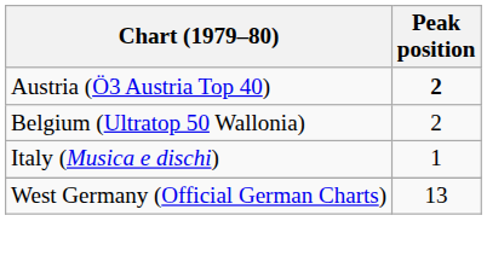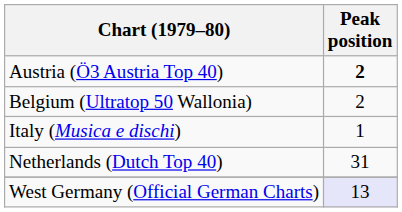+ row: Netherlands (Dutch Top 40) | 31
West Germany (Official German Charts) | Peak position: no background -> lavender background
